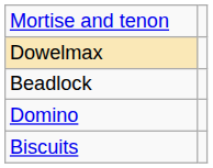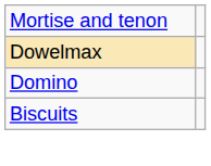- row: Beadlock
